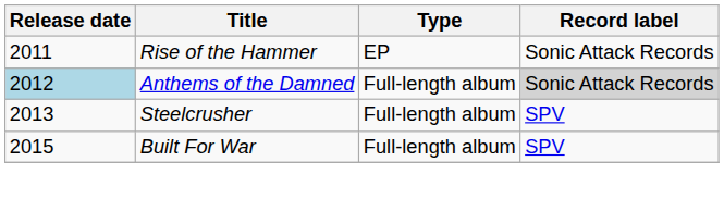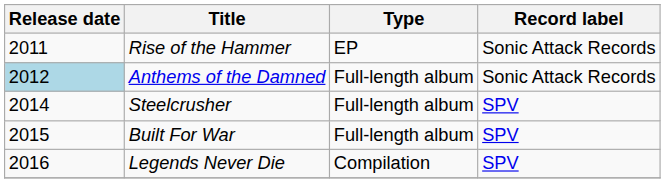Anthems of the Damned | Record label: lightgrey background -> no background
Steelcrusher | Release date: 2013 -> 2014
+ row: 2016 | Legends Never Die | Compilation | SPV
